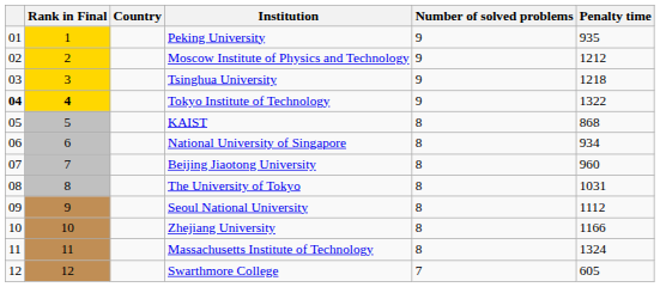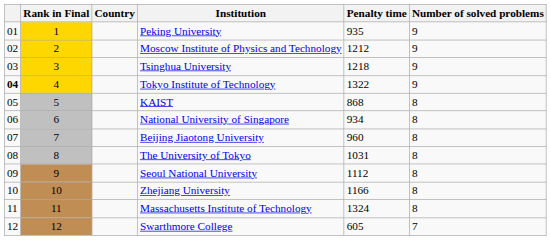columns swapped: Number of solved problems <-> Penalty time
Tokyo Institute of Technology | Rank in Final: bold -> normal
